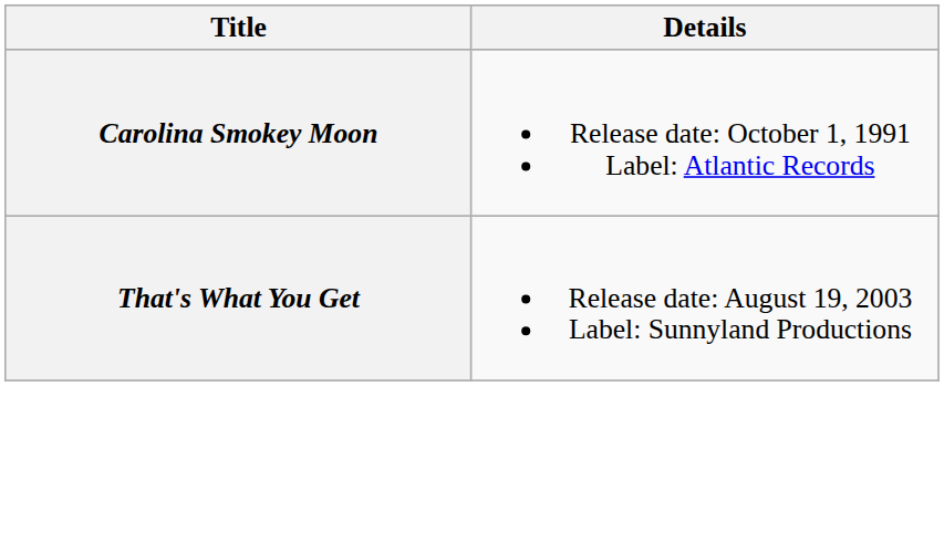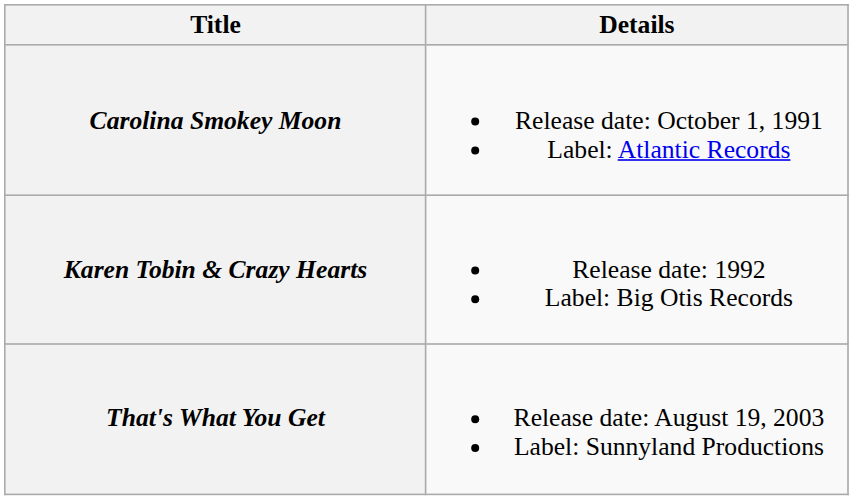+ row: Karen Tobin & Crazy Hearts | Release date: 1992 Label: Big Otis Records
